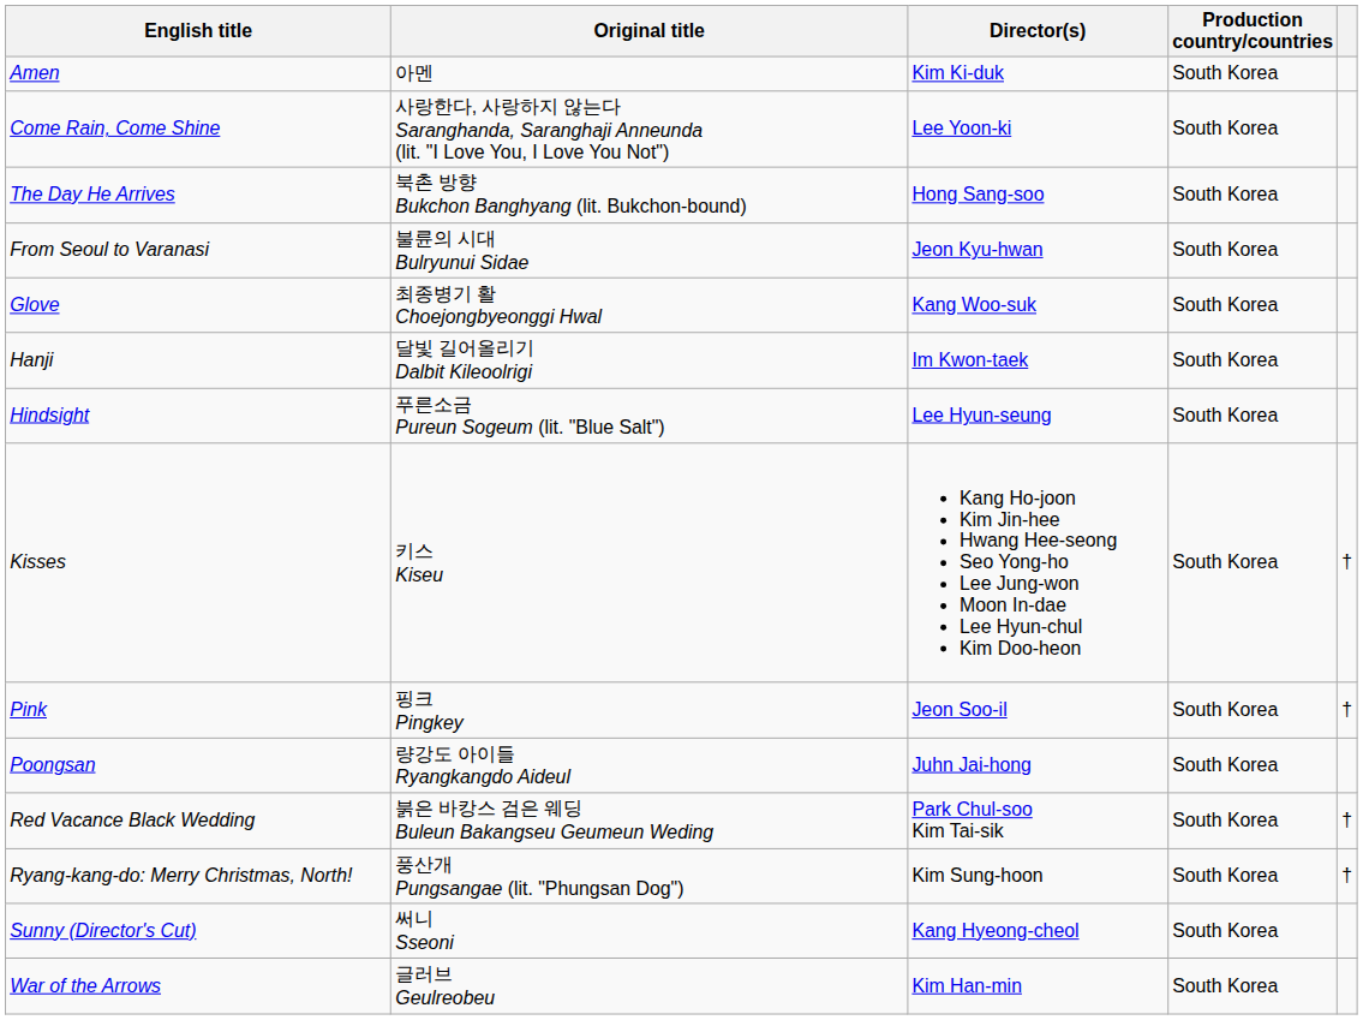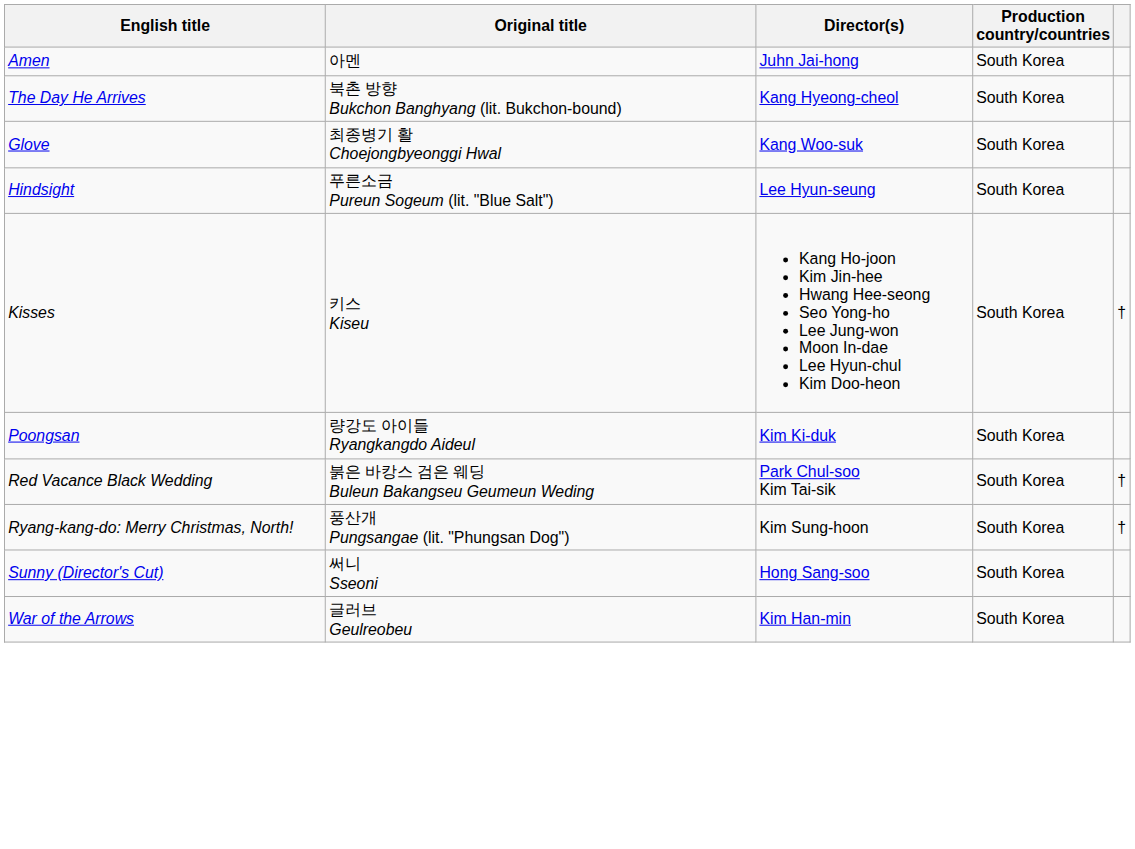Amen | Director(s): Kim Ki-duk -> Juhn Jai-hong
- row: Come Rain, Come Shine | 사랑한다, 사랑하지 않는다 Saranghanda, Saranghaji Anneunda (lit. "I Love You, I Love You Not") | Lee Yoon-ki | South Korea
The Day He Arrives | Director(s): Hong Sang-soo -> Kang Hyeong-cheol
- row: From Seoul to Varanasi | 불륜의 시대 Bulryunui Sidae | Jeon Kyu-hwan | South Korea
- row: Hanji | 달빛 길어올리기 Dalbit Kileoolrigi | Im Kwon-taek | South Korea
- row: Pink | 핑크 Pingkey | Jeon Soo-il | South Korea | †
Poongsan | Director(s): Juhn Jai-hong -> Kim Ki-duk
Sunny (Director's Cut) | Director(s): Kang Hyeong-cheol -> Hong Sang-soo
